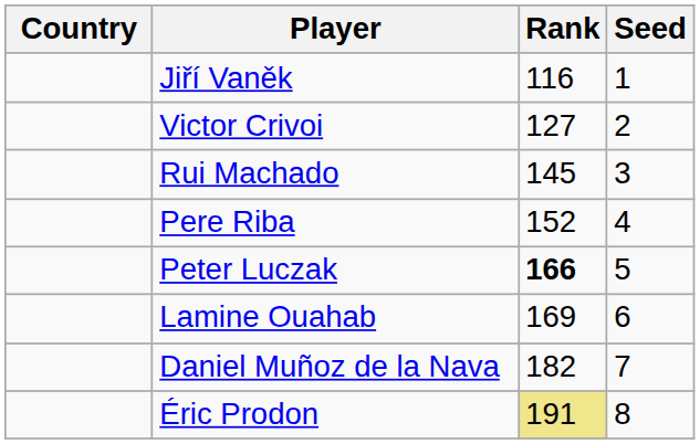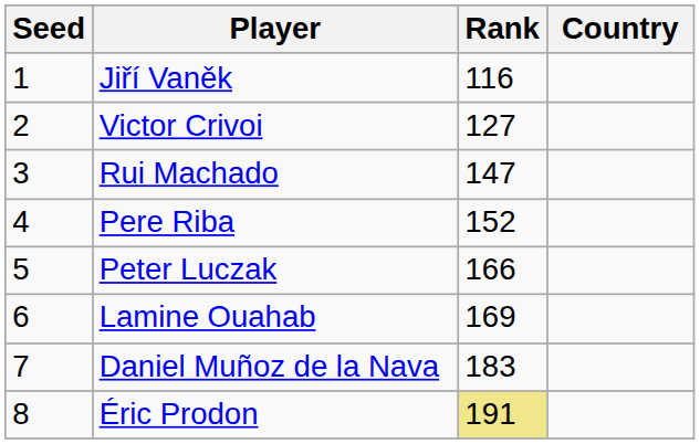columns swapped: Country <-> Seed
Rui Machado | Rank: 145 -> 147
Peter Luczak | Rank: bold -> normal
Daniel Muñoz de la Nava | Rank: 182 -> 183
